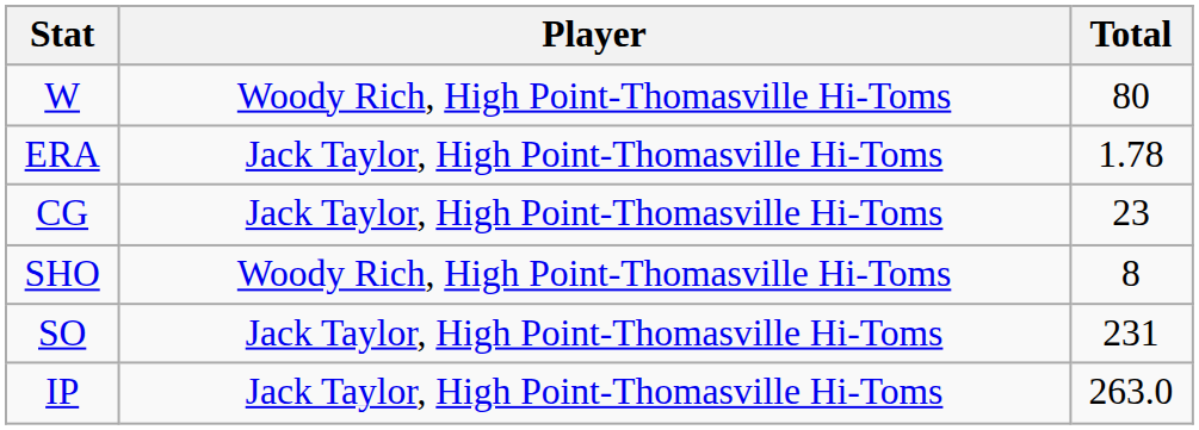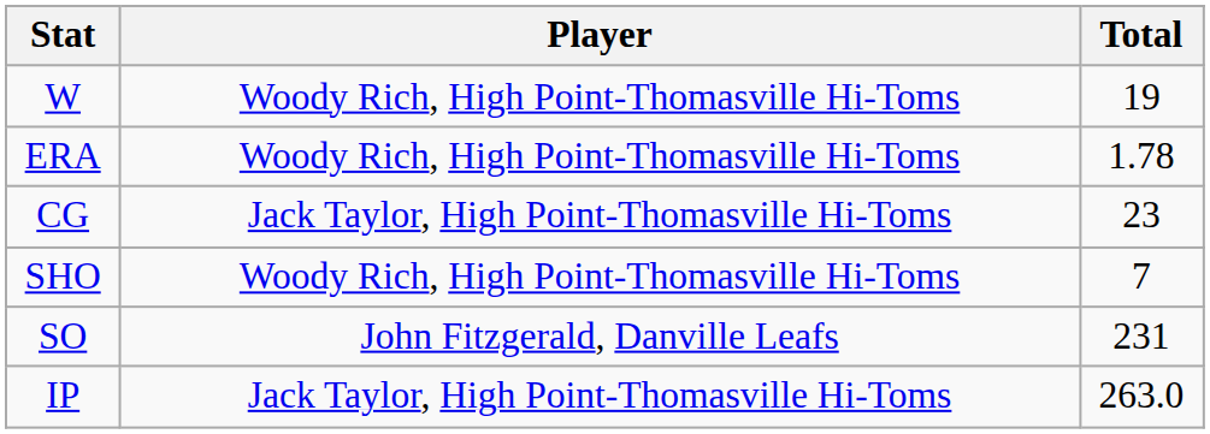W | Total: 80 -> 19
ERA | Player: Jack Taylor, High Point-Thomasville Hi-Toms -> Woody Rich, High Point-Thomasville Hi-Toms
SHO | Total: 8 -> 7
SO | Player: Jack Taylor, High Point-Thomasville Hi-Toms -> John Fitzgerald, Danville Leafs
